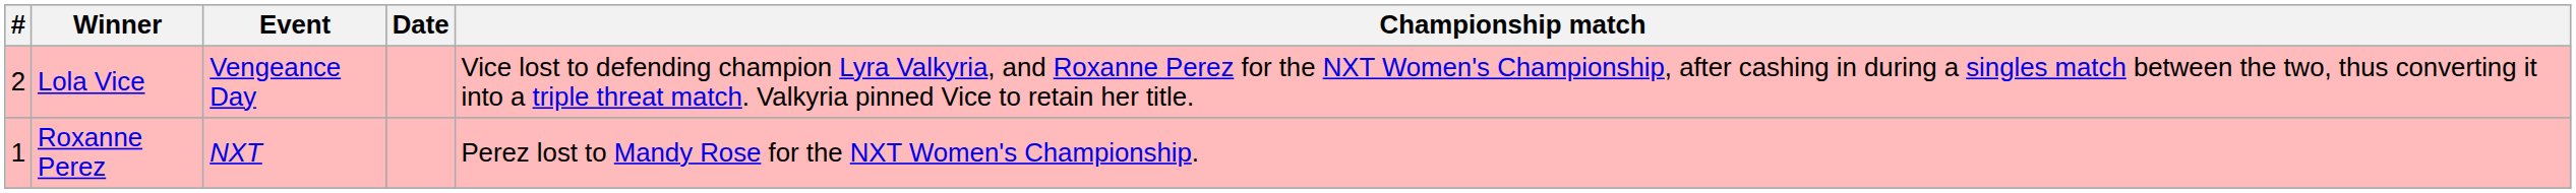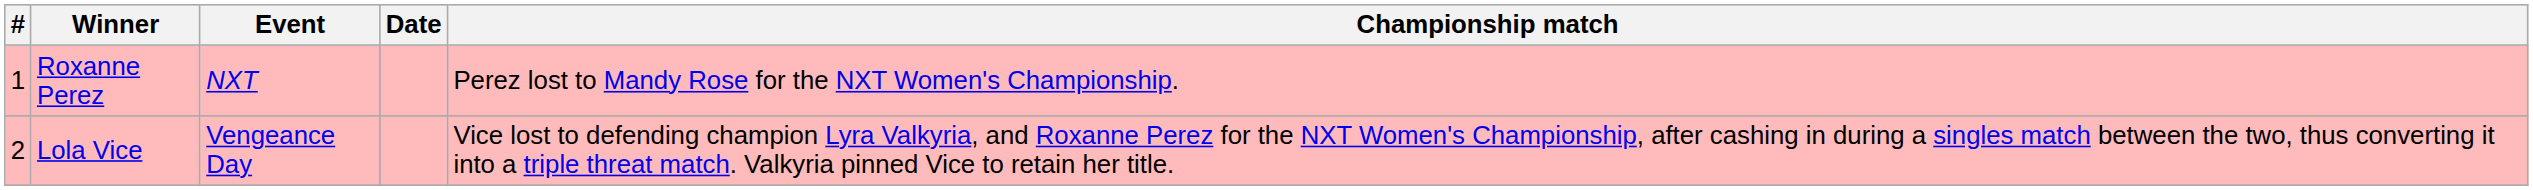rows swapped: Roxanne Perez <-> Lola Vice
